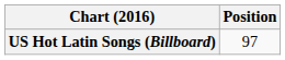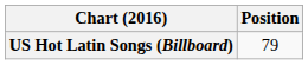US Hot Latin Songs (Billboard) | Position: 97 -> 79
